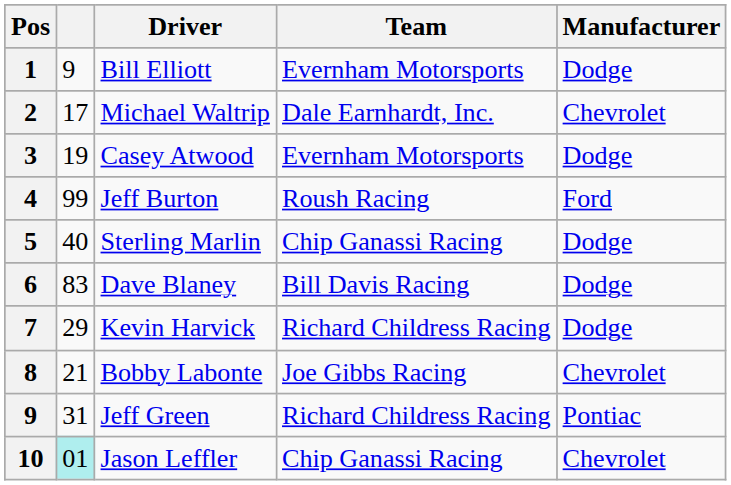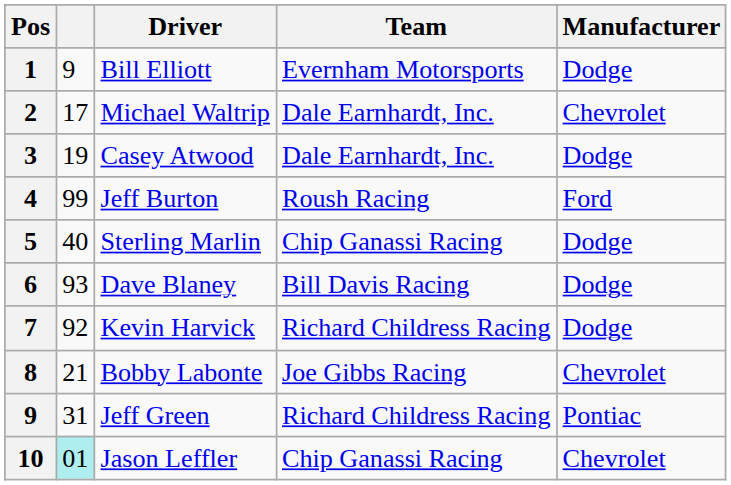Casey Atwood | Team: Evernham Motorsports -> Dale Earnhardt, Inc.
Dave Blaney | column 2: 83 -> 93
Kevin Harvick | column 2: 29 -> 92
